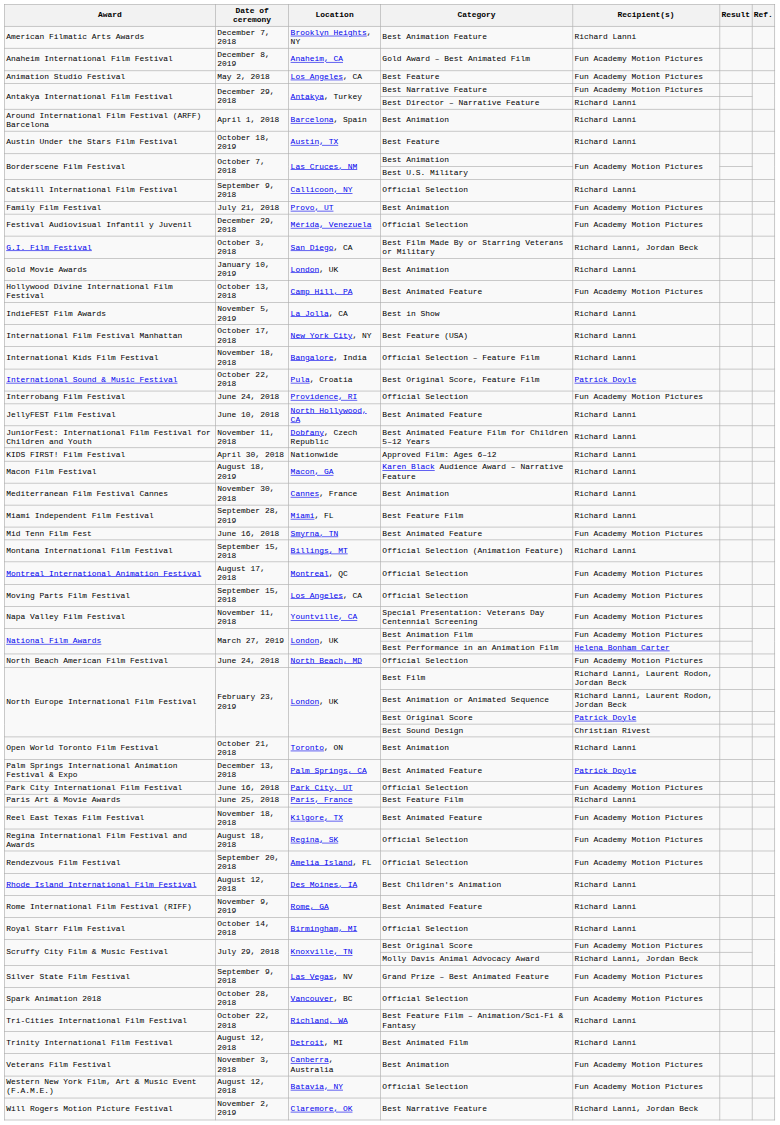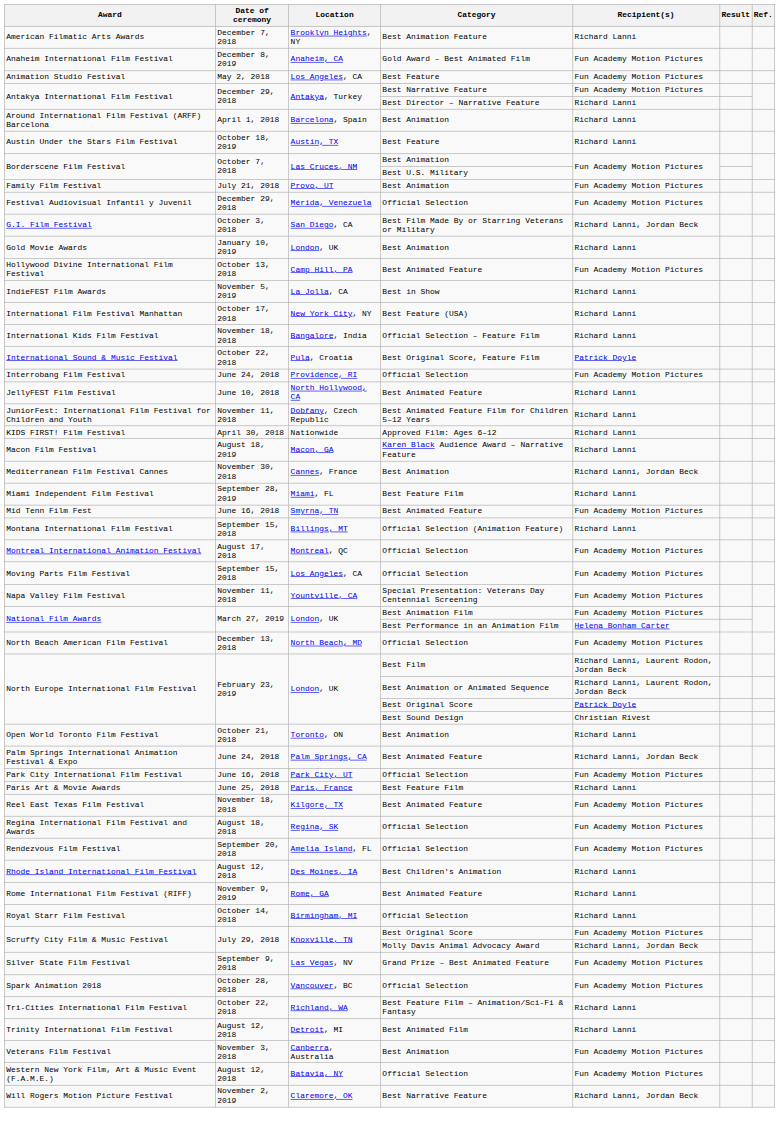- row: Catskill International Film Festival | September 9, 2018 | Callicoon, NY | Official Selection | Richard Lanni
Mediterranean Film Festival Cannes | Recipient(s): Richard Lanni -> Richard Lanni, Jordan Beck
North Beach American Film Festival | Date of ceremony: June 24, 2018 -> December 13, 2018
Palm Springs International Animation Festival & Expo | Date of ceremony: December 13, 2018 -> June 24, 2018
Palm Springs International Animation Festival & Expo | Recipient(s): Patrick Doyle -> Richard Lanni, Jordan Beck
